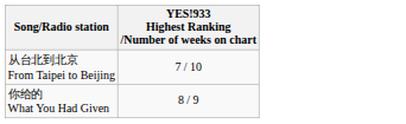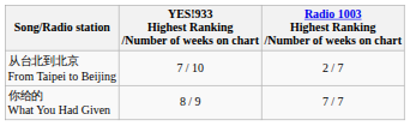+ column: Radio 1003 Highest Ranking /Number of weeks on chart | 2 / 7 | 7 / 7
